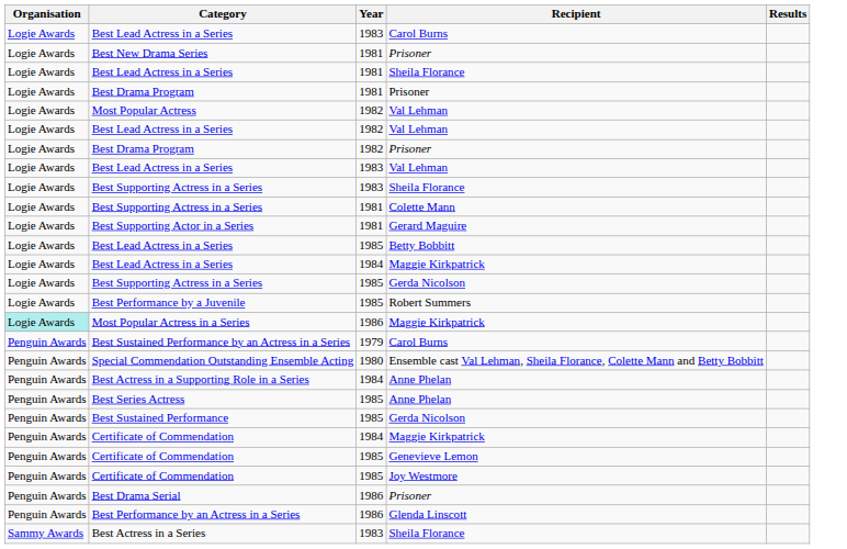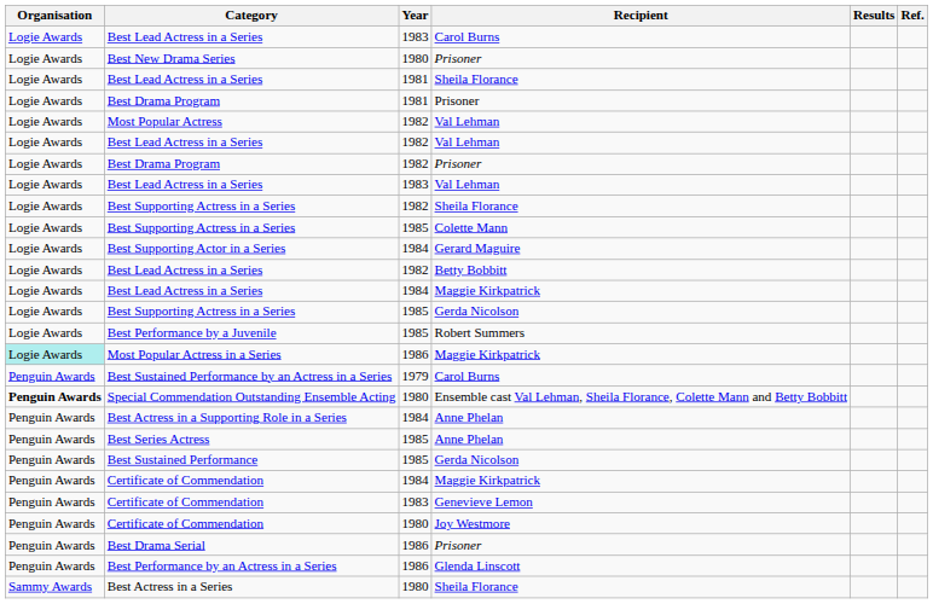+ column: Ref.
Best New Drama Series | Year: 1981 -> 1980
Best Supporting Actress in a Series / Sheila Florance | Year: 1983 -> 1982
Best Supporting Actress in a Series / Colette Mann | Year: 1981 -> 1985
Best Supporting Actor in a Series | Year: 1981 -> 1984
Best Lead Actress in a Series / Betty Bobbitt | Year: 1985 -> 1982
Special Commendation Outstanding Ensemble Acting | Organisation: normal -> bold
Certificate of Commendation / Genevieve Lemon | Year: 1985 -> 1983
Certificate of Commendation / Joy Westmore | Year: 1985 -> 1980
Best Actress in a Series | Year: 1983 -> 1980
